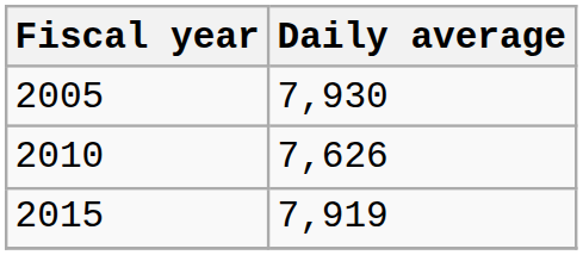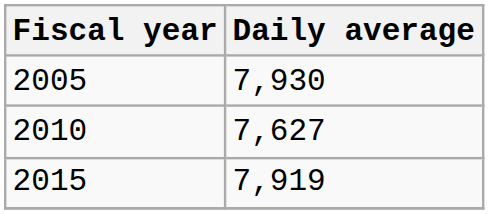2010 | Daily average: 7,626 -> 7,627
